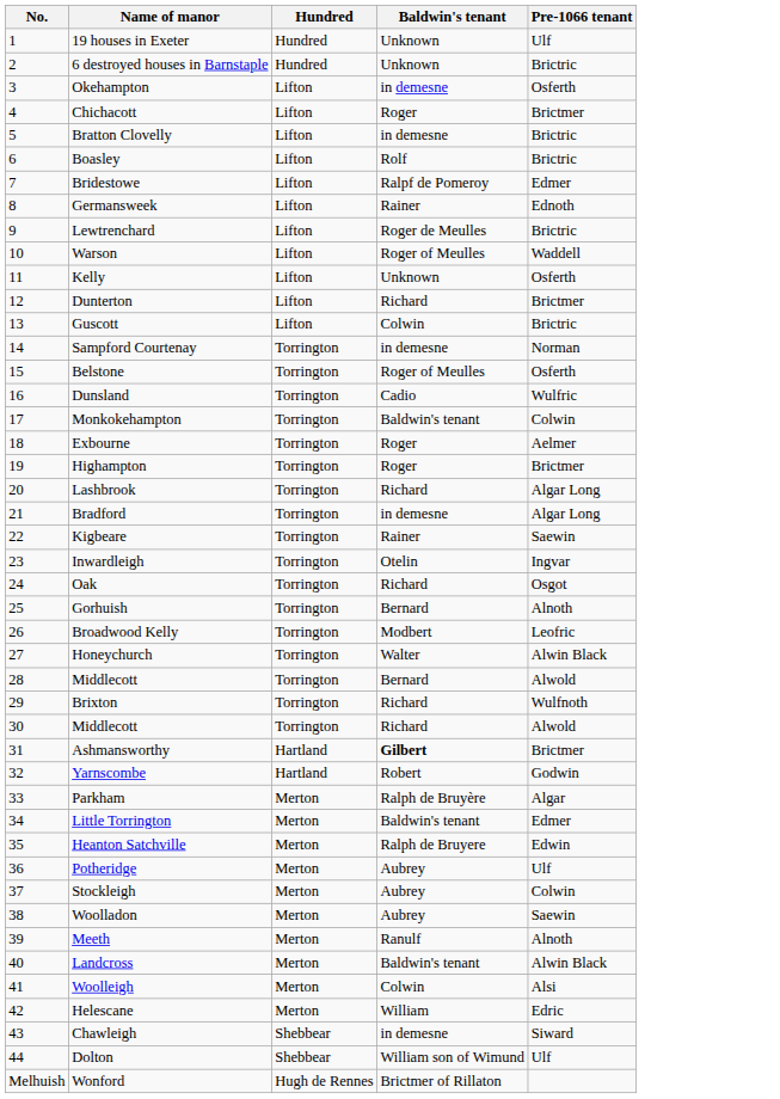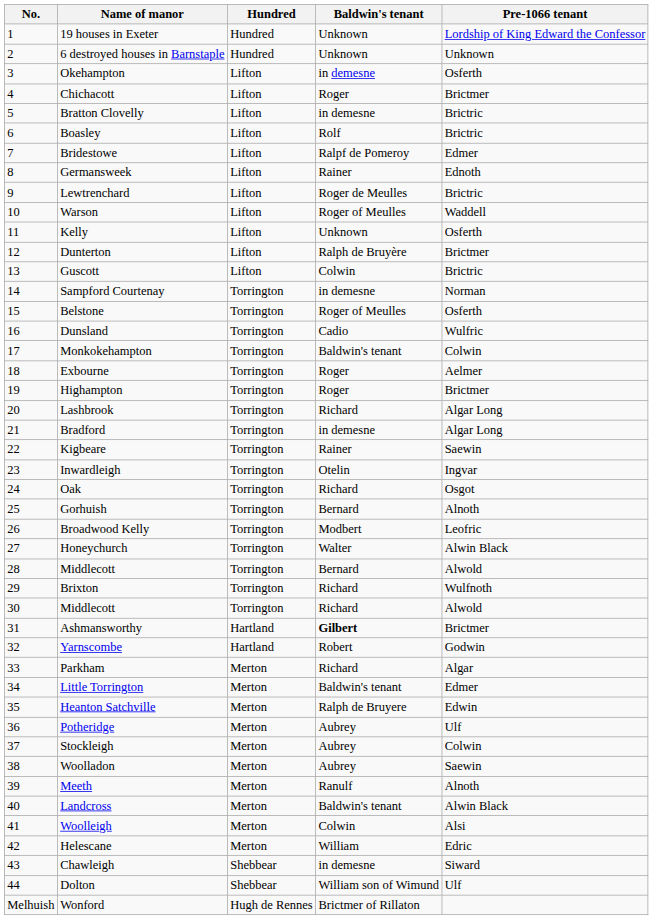19 houses in Exeter | Pre-1066 tenant: Ulf -> Lordship of King Edward the Confessor
6 destroyed houses in Barnstaple | Pre-1066 tenant: Brictric -> Unknown
Dunterton | Baldwin's tenant: Richard -> Ralph de Bruyère
Parkham | Baldwin's tenant: Ralph de Bruyère -> Richard
